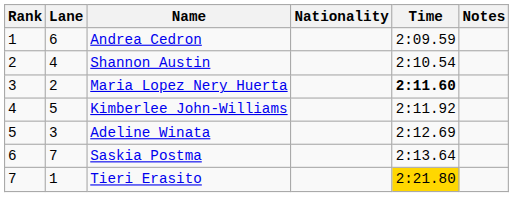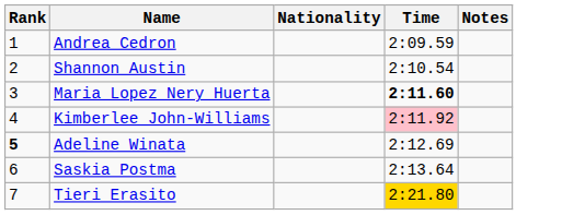- column: Lane | 6 | 4 | 2 | 5 | 3 | 7 | 1
Kimberlee John-Williams | Time: no background -> pink background
Adeline Winata | Rank: normal -> bold
